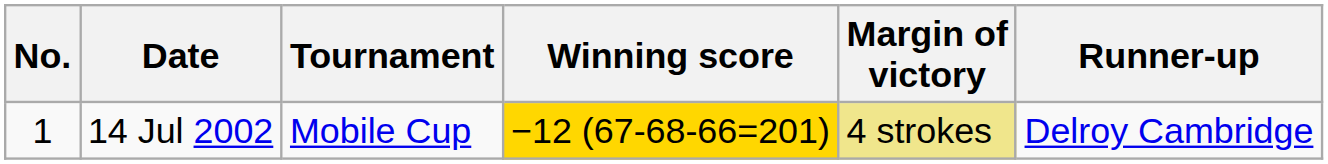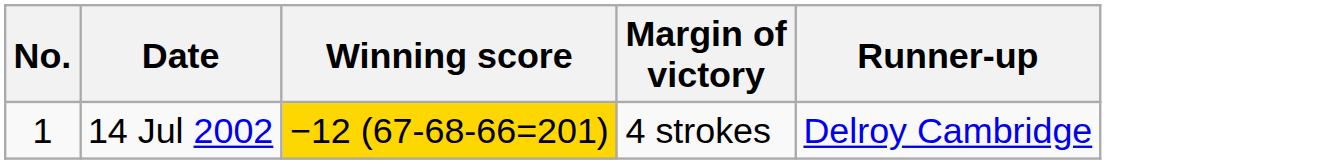- column: Tournament | Mobile Cup
14 Jul 2002 | Margin of victory: khaki background -> no background
